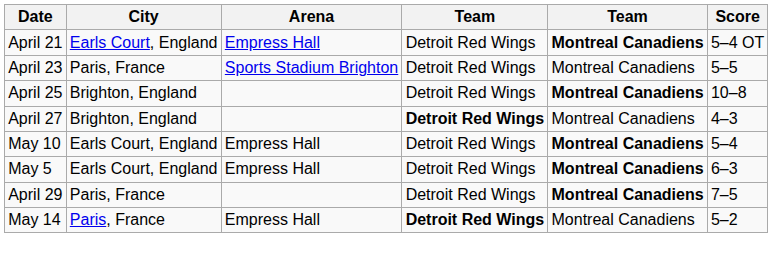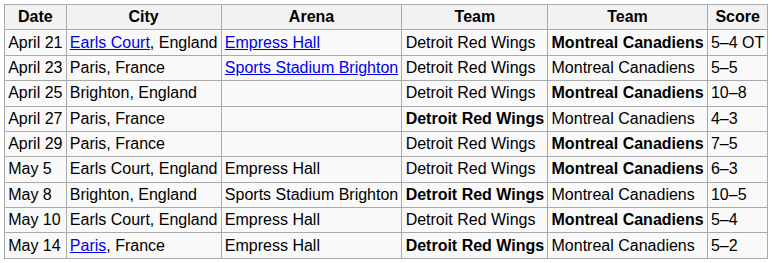April 27 | City: Brighton, England -> Paris, France
rows swapped: April 29 <-> May 10
+ row: May 8 | Brighton, England | Sports Stadium Brighton | Detroit Red Wings | Montreal Canadiens | 10–5
